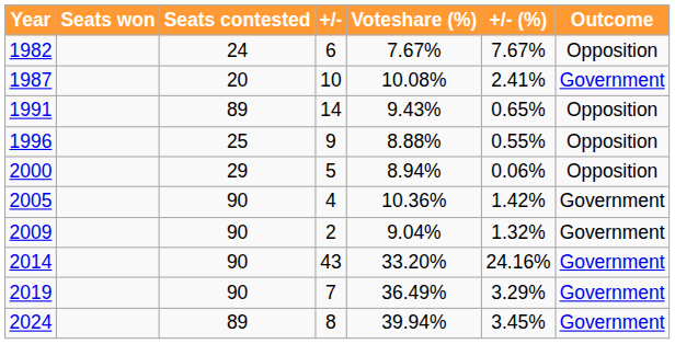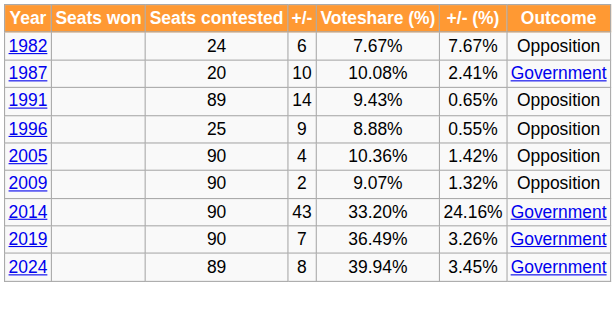- row: 2000 | 29 | 5 | 8.94% | 0.06% | Opposition
2005 | Outcome: Government -> Opposition
2009 | Voteshare (%): 9.04% -> 9.07%
2009 | Outcome: Government -> Opposition
2019 | +/- (%): 3.29% -> 3.26%
